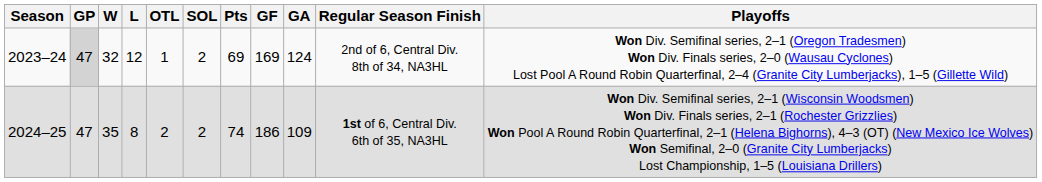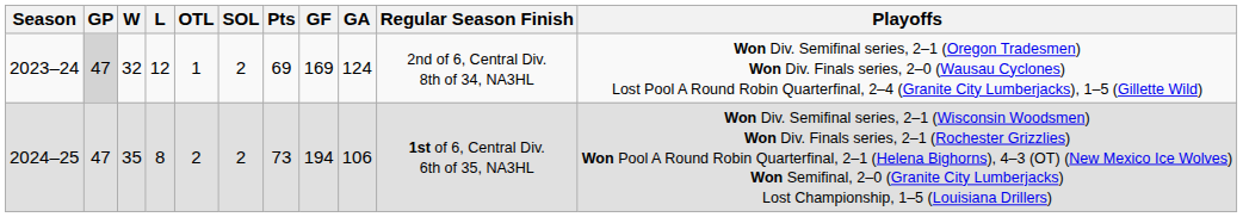2024–25 | Pts: 74 -> 73
2024–25 | GF: 186 -> 194
2024–25 | GA: 109 -> 106
